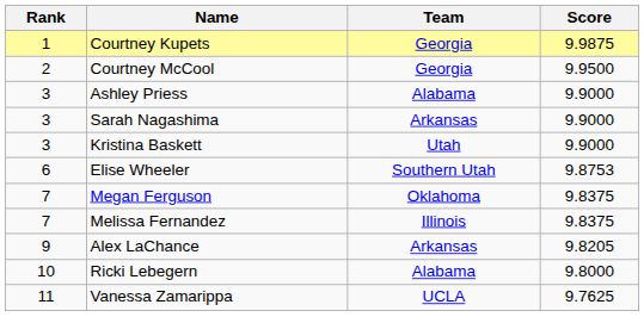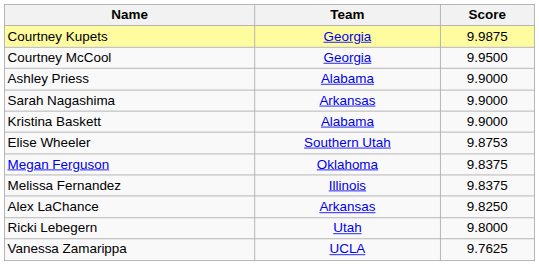- column: Rank | 1 | 2 | 3 | 3 | 3 | 6 | 7 | 7 | 9 | 10 | 11
Kristina Baskett | Team: Utah -> Alabama
Alex LaChance | Score: 9.8205 -> 9.8250
Ricki Lebegern | Team: Alabama -> Utah
